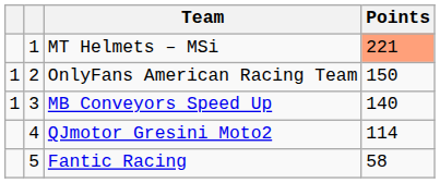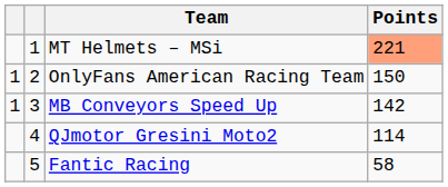MB Conveyors Speed Up | Points: 140 -> 142
